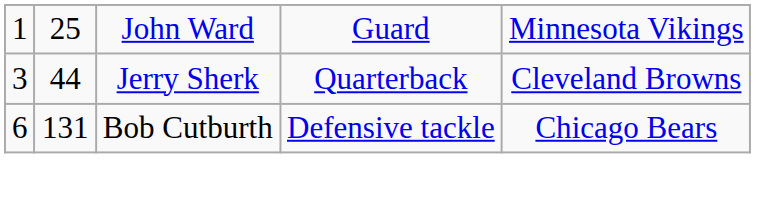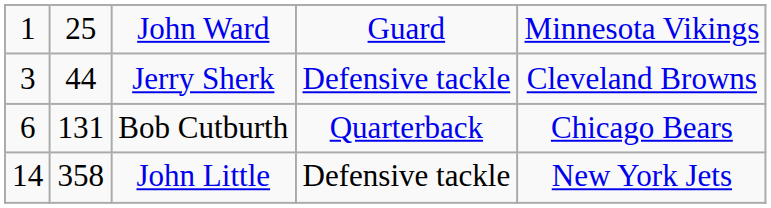Jerry Sherk | column 4: Quarterback -> Defensive tackle
Bob Cutburth | column 4: Defensive tackle -> Quarterback
+ row: 14 | 358 | John Little | Defensive tackle | New York Jets
